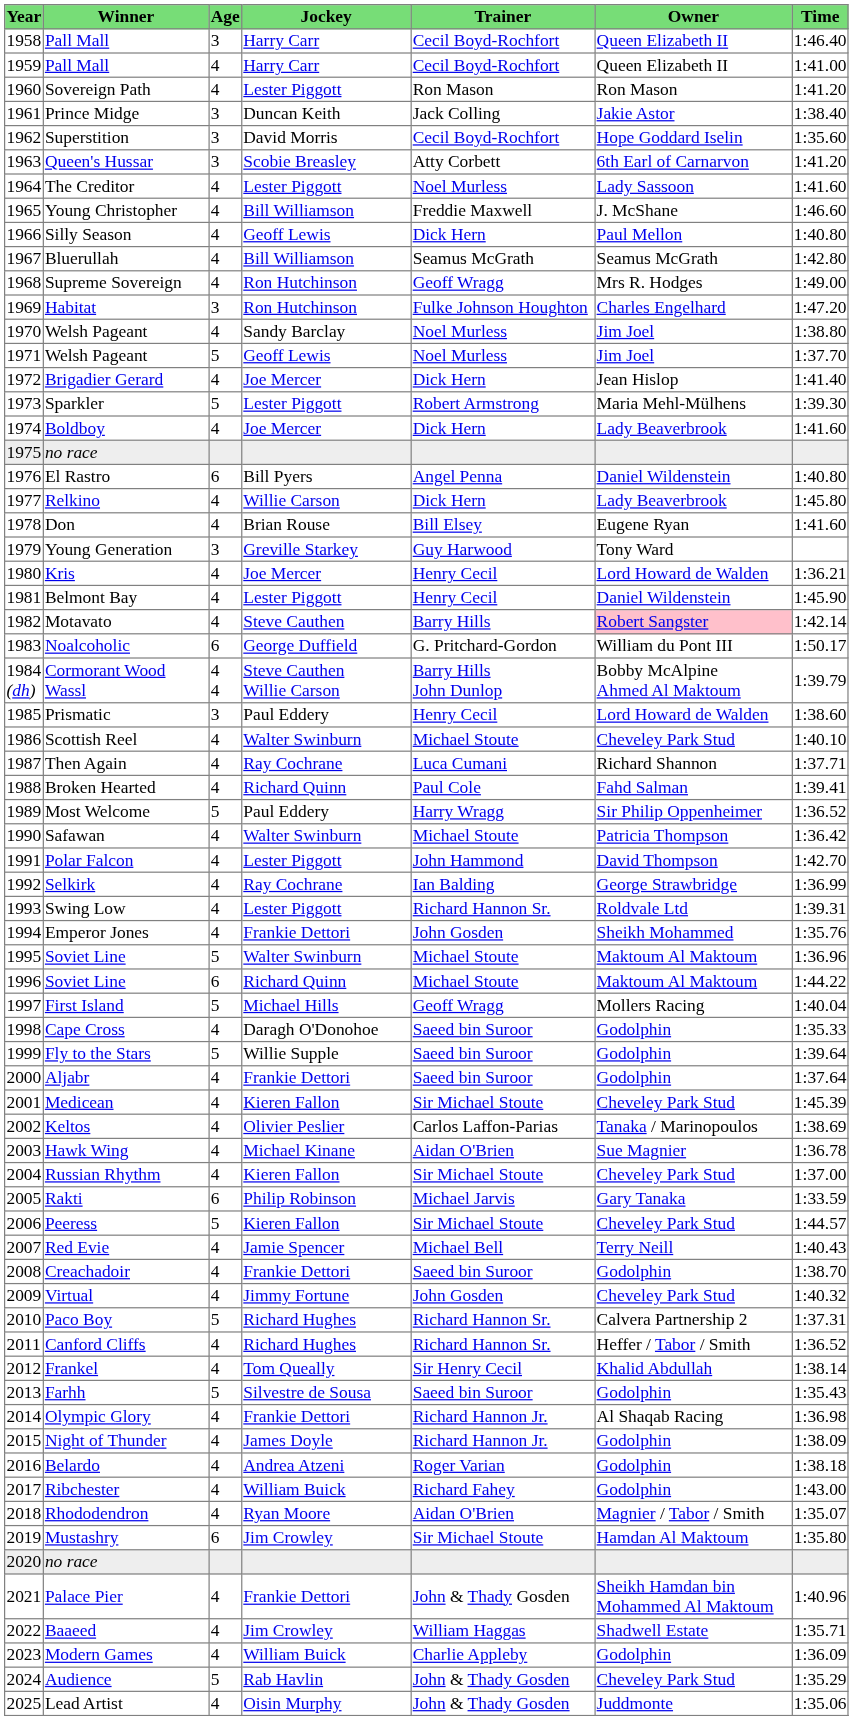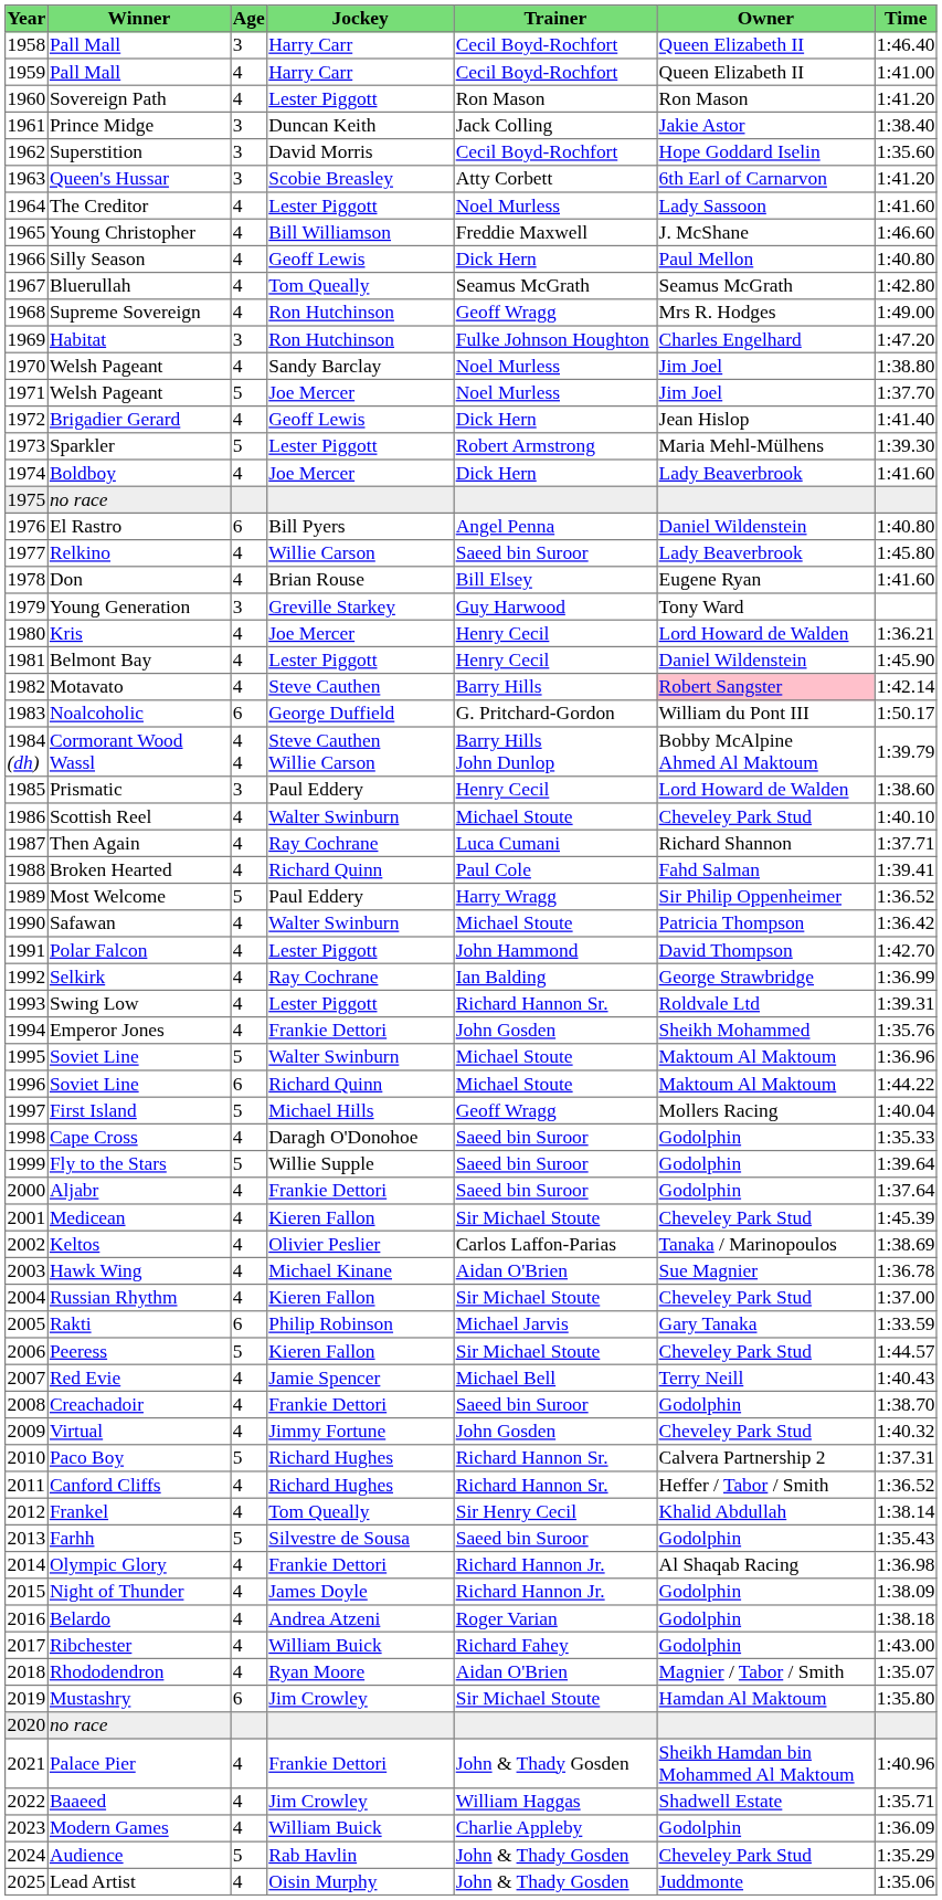Bluerullah | Jockey: Bill Williamson -> Tom Queally
1971 / Welsh Pageant | Jockey: Geoff Lewis -> Joe Mercer
Brigadier Gerard | Jockey: Joe Mercer -> Geoff Lewis
Relkino | Trainer: Dick Hern -> Saeed bin Suroor
